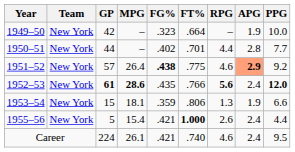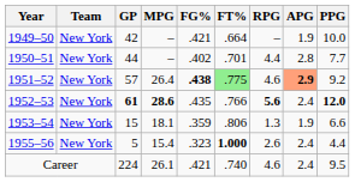1949–50 | FG%: .323 -> .421
1951–52 | FT%: no background -> lightgreen background
1955–56 | FG%: .421 -> .323
